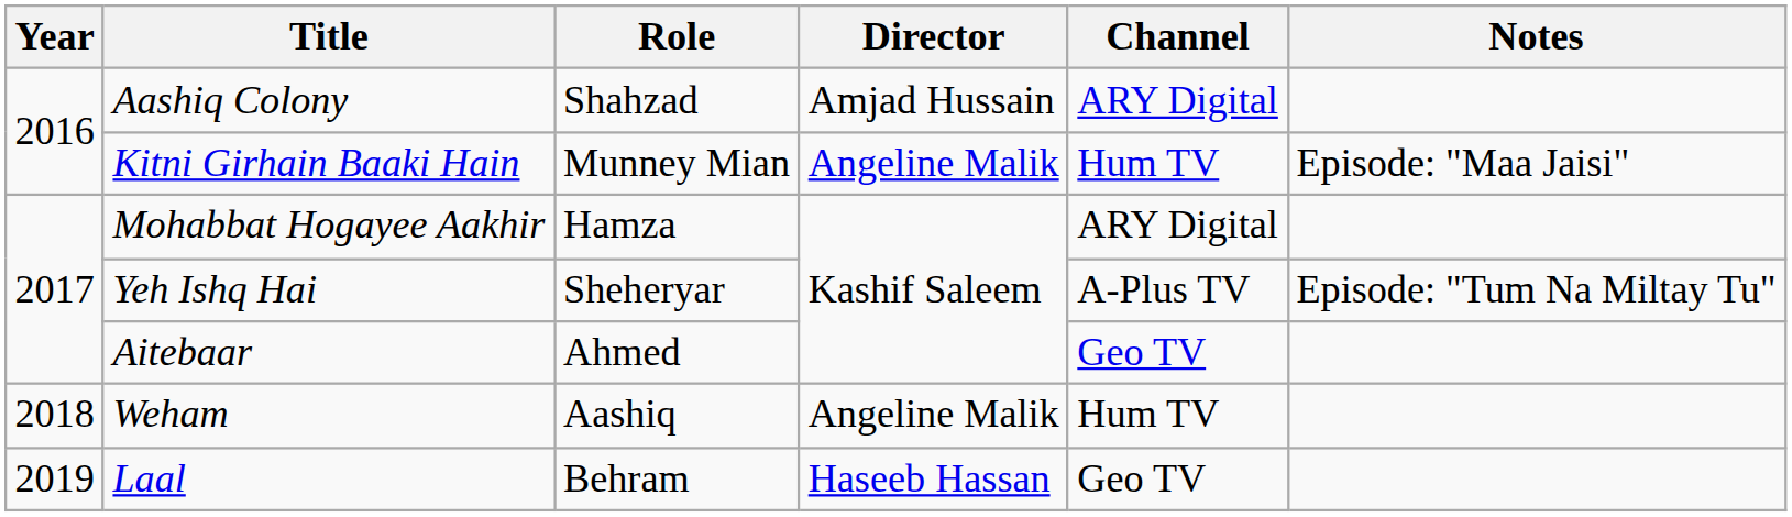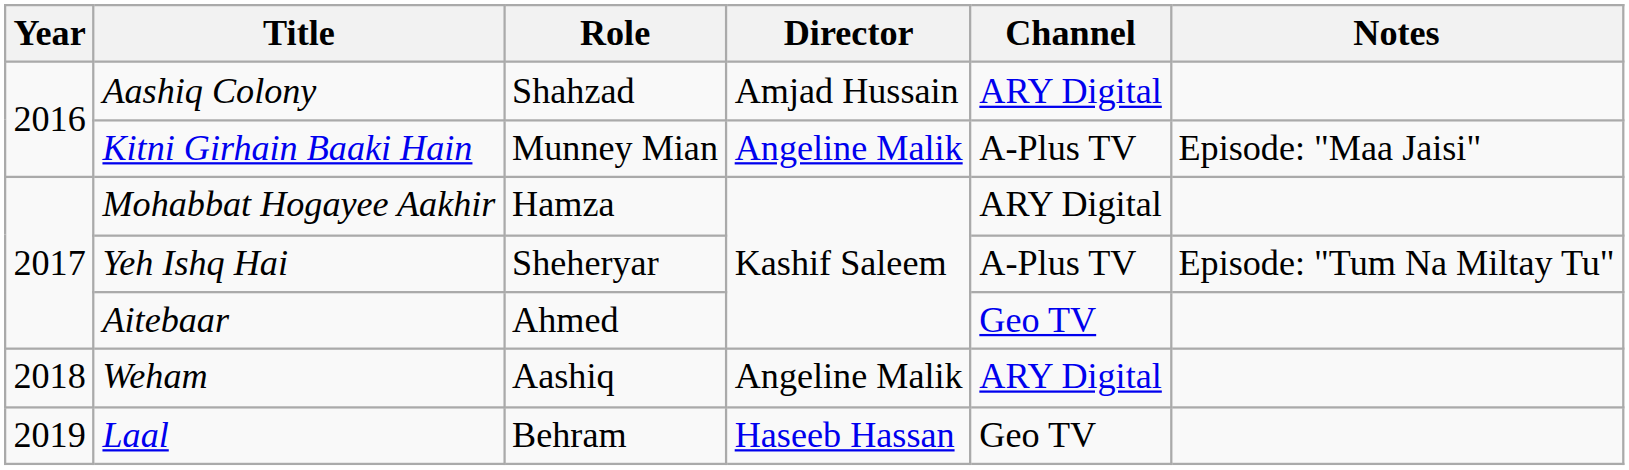Kitni Girhain Baaki Hain | Channel: Hum TV -> A-Plus TV
Weham | Channel: Hum TV -> ARY Digital
